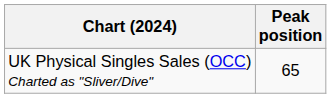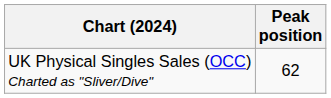UK Physical Singles Sales (OCC) Charted as "Sliver/Dive" | Peak position: 65 -> 62
